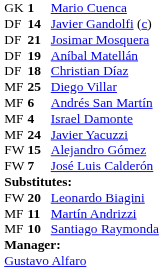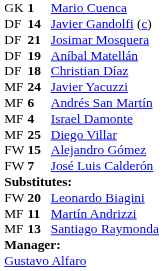rows swapped: Diego Villar <-> Javier Yacuzzi
Santiago Raymonda | column 2: 10 -> 13
